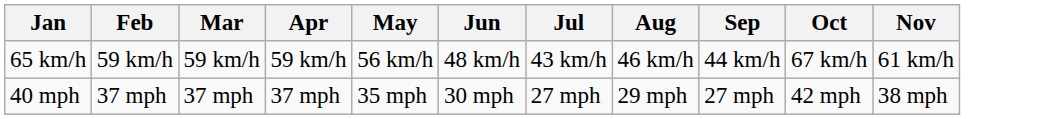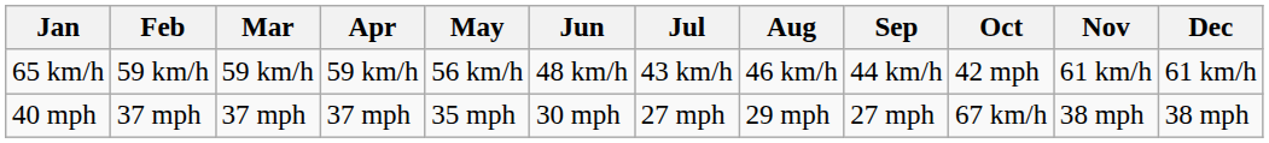+ column: Dec | 61 km/h | 38 mph
65 km/h | Oct: 67 km/h -> 42 mph
40 mph | Oct: 42 mph -> 67 km/h
